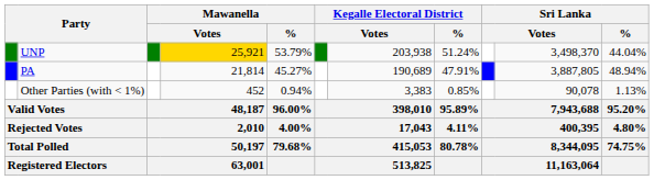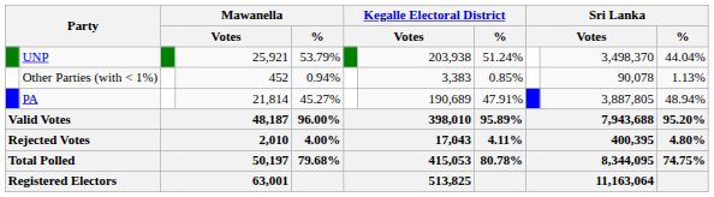UNP | column 4: gold background -> no background
rows swapped: PA <-> Other Parties (with < 1%)
